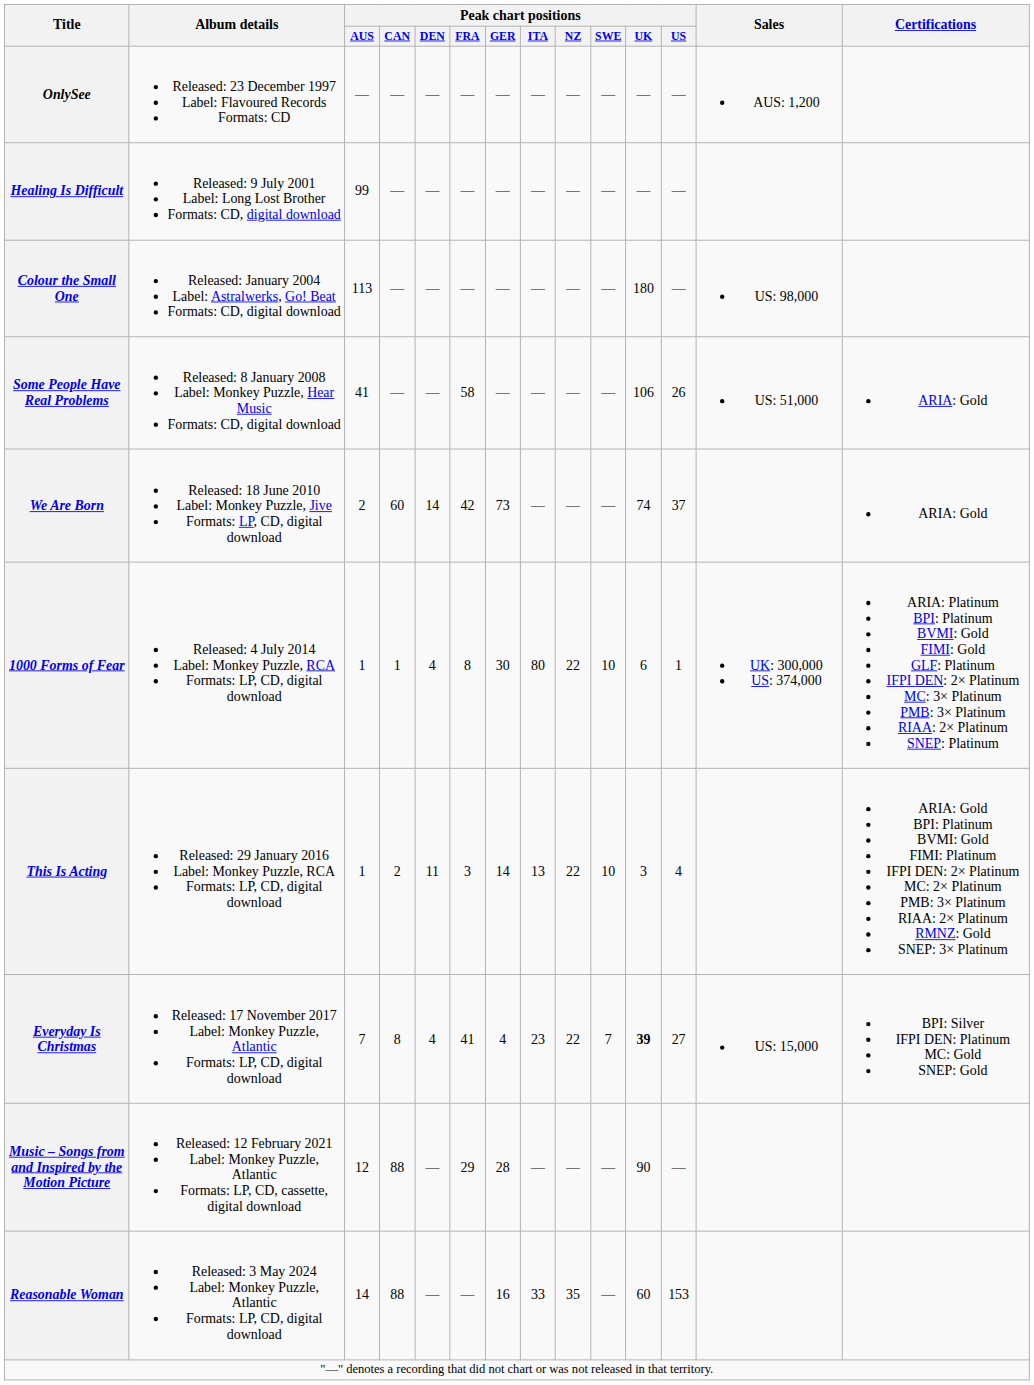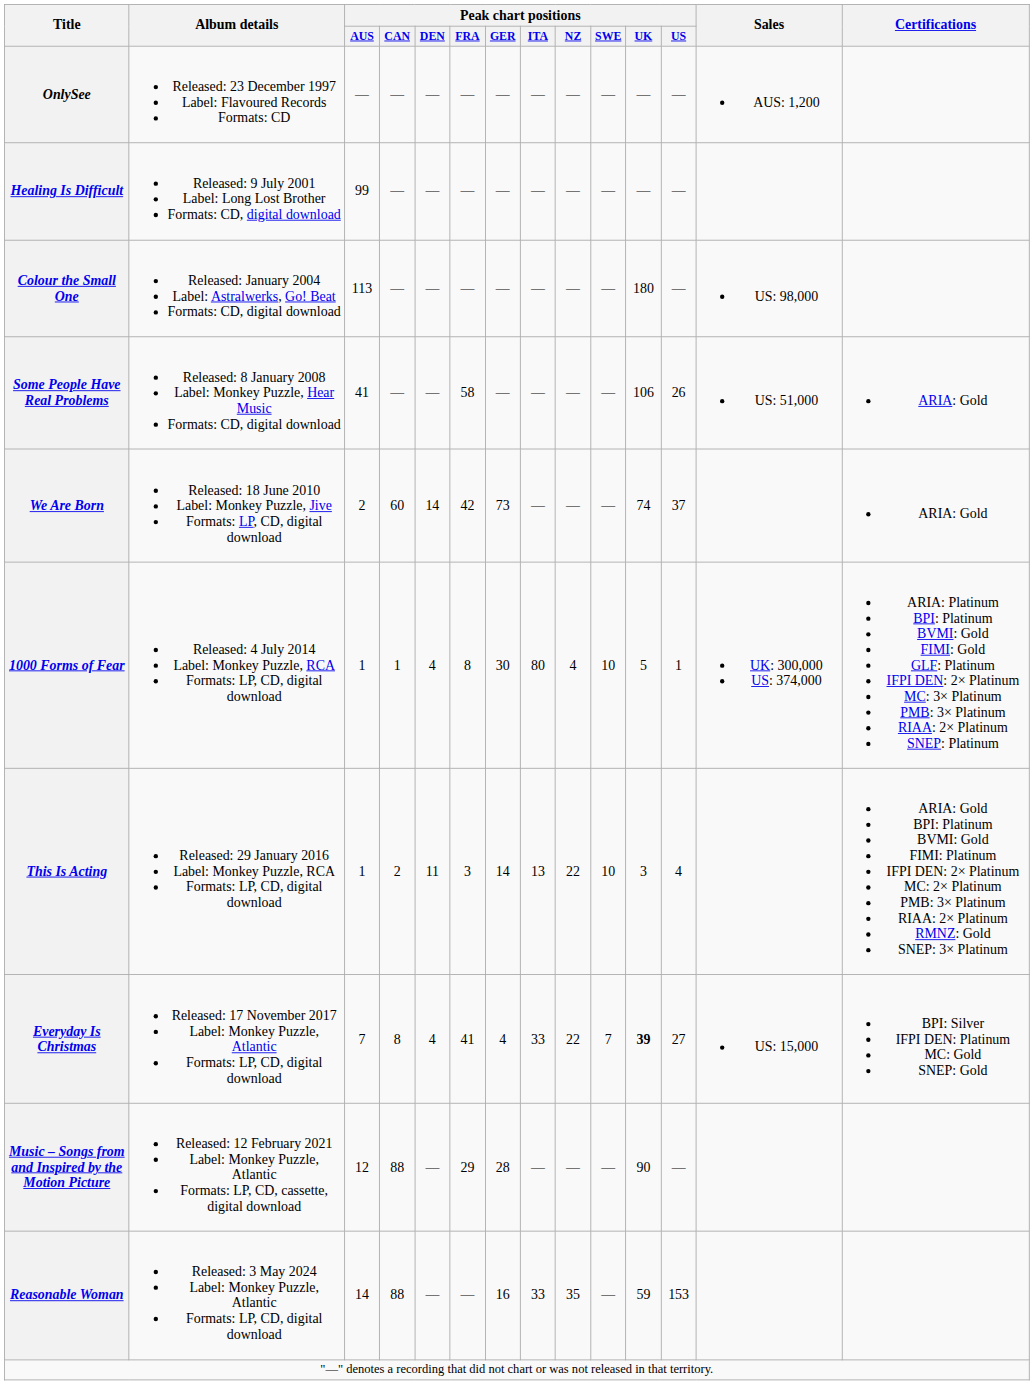1000 Forms of Fear | Peak chart positions / NZ: 22 -> 4
1000 Forms of Fear | Peak chart positions / UK: 6 -> 5
Everyday Is Christmas | Peak chart positions / ITA: 23 -> 33
Reasonable Woman | Peak chart positions / UK: 60 -> 59
